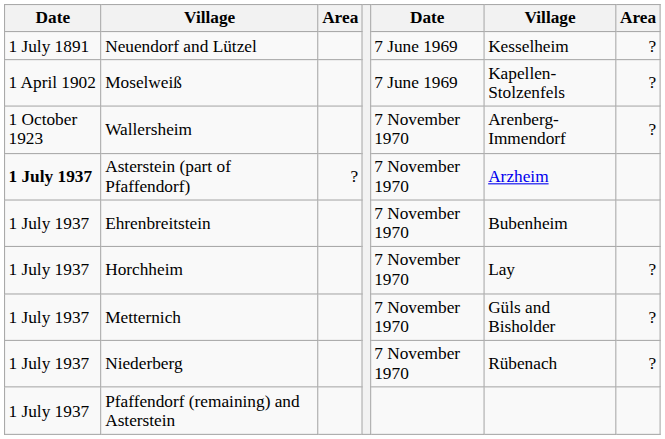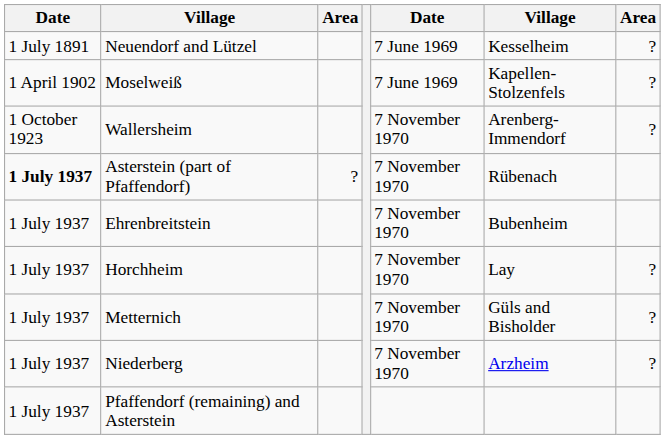Asterstein (part of Pfaffendorf) | column 6: Arzheim -> Rübenach
Niederberg | column 6: Rübenach -> Arzheim
